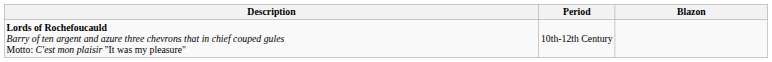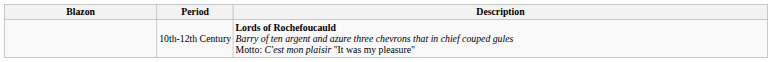columns swapped: Blazon <-> Description
